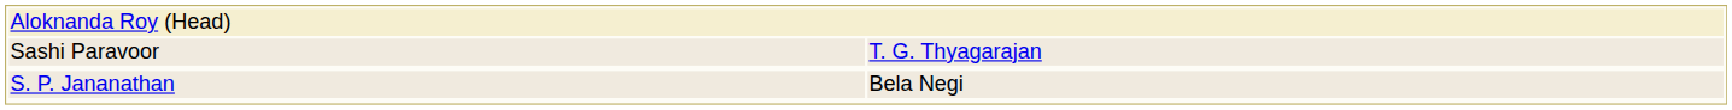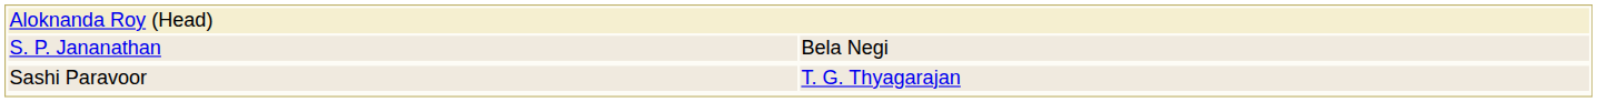rows swapped: Sashi Paravoor <-> S. P. Jananathan
